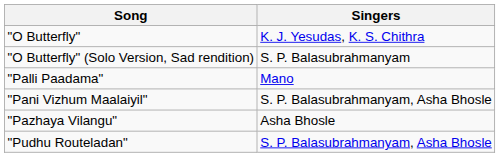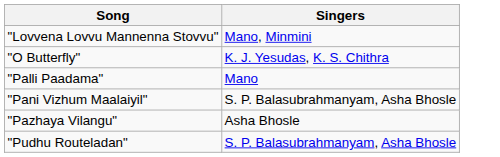+ row: "Lovvena Lovvu Mannenna Stovvu" | Mano, Minmini
- row: "O Butterfly" (Solo Version, Sad rendition) | S. P. Balasubrahmanyam
